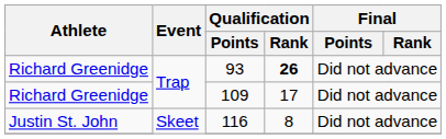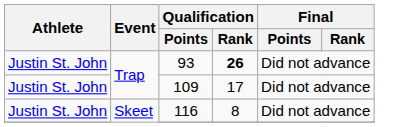93 | Athlete: Richard Greenidge -> Justin St. John
109 | Athlete: Richard Greenidge -> Justin St. John
